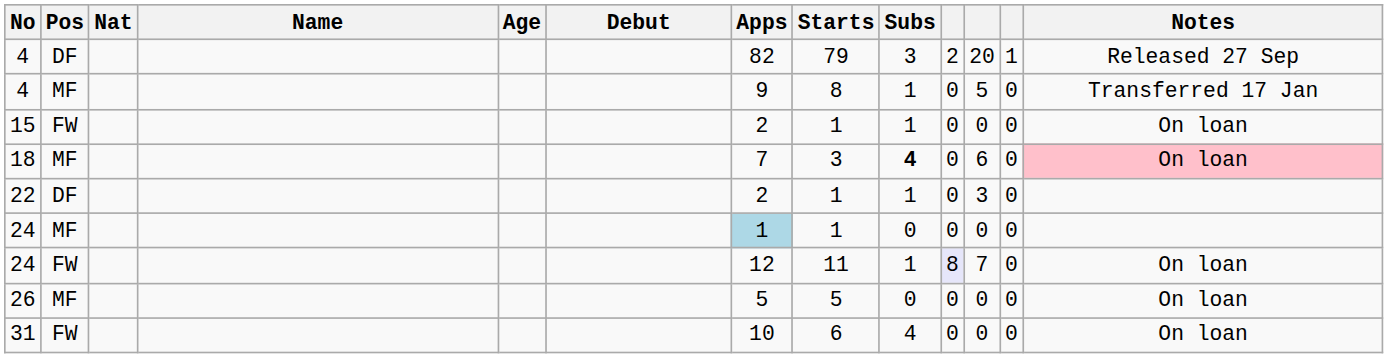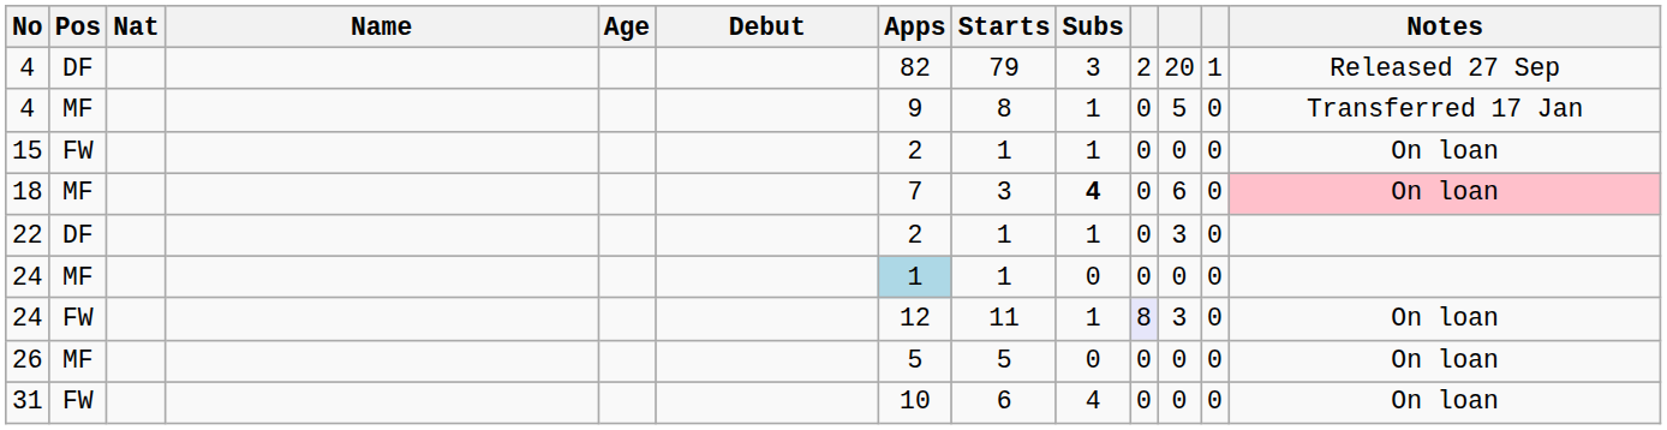24 / FW | column 11: 7 -> 3
